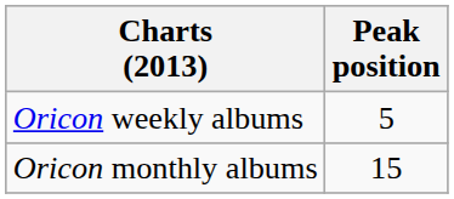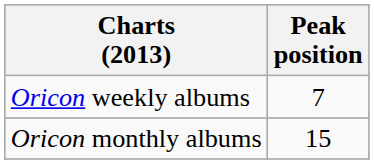Oricon weekly albums | Peak position: 5 -> 7
